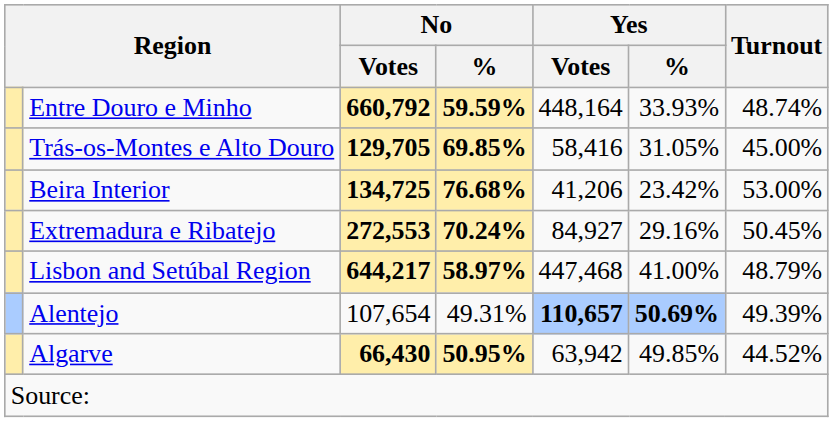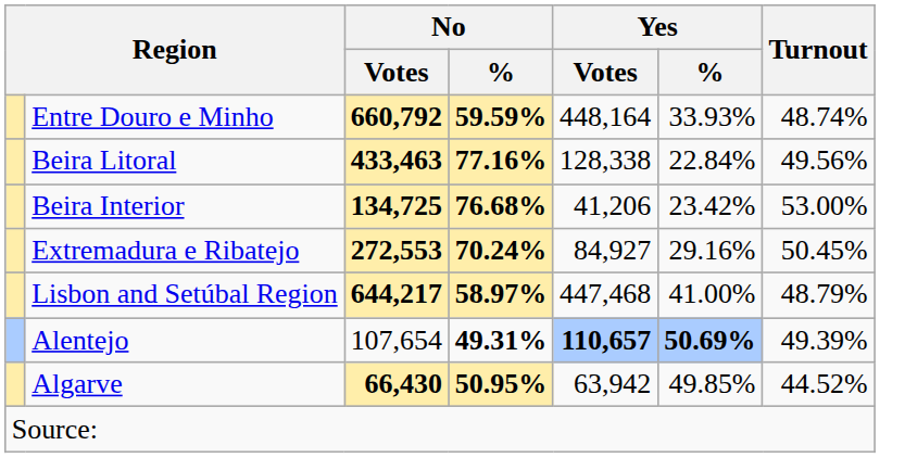- row: Trás-os-Montes e Alto Douro | 129,705 | 69.85% | 58,416 | 31.05% | 45.00%
+ row: Beira Litoral | 433,463 | 77.16% | 128,338 | 22.84% | 49.56%
Alentejo | No / %: normal -> bold
